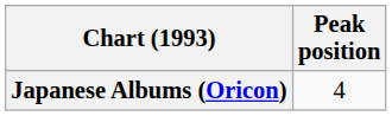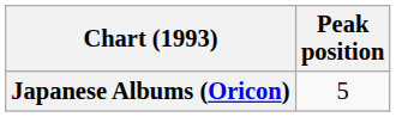Japanese Albums (Oricon) | Peak position: 4 -> 5
